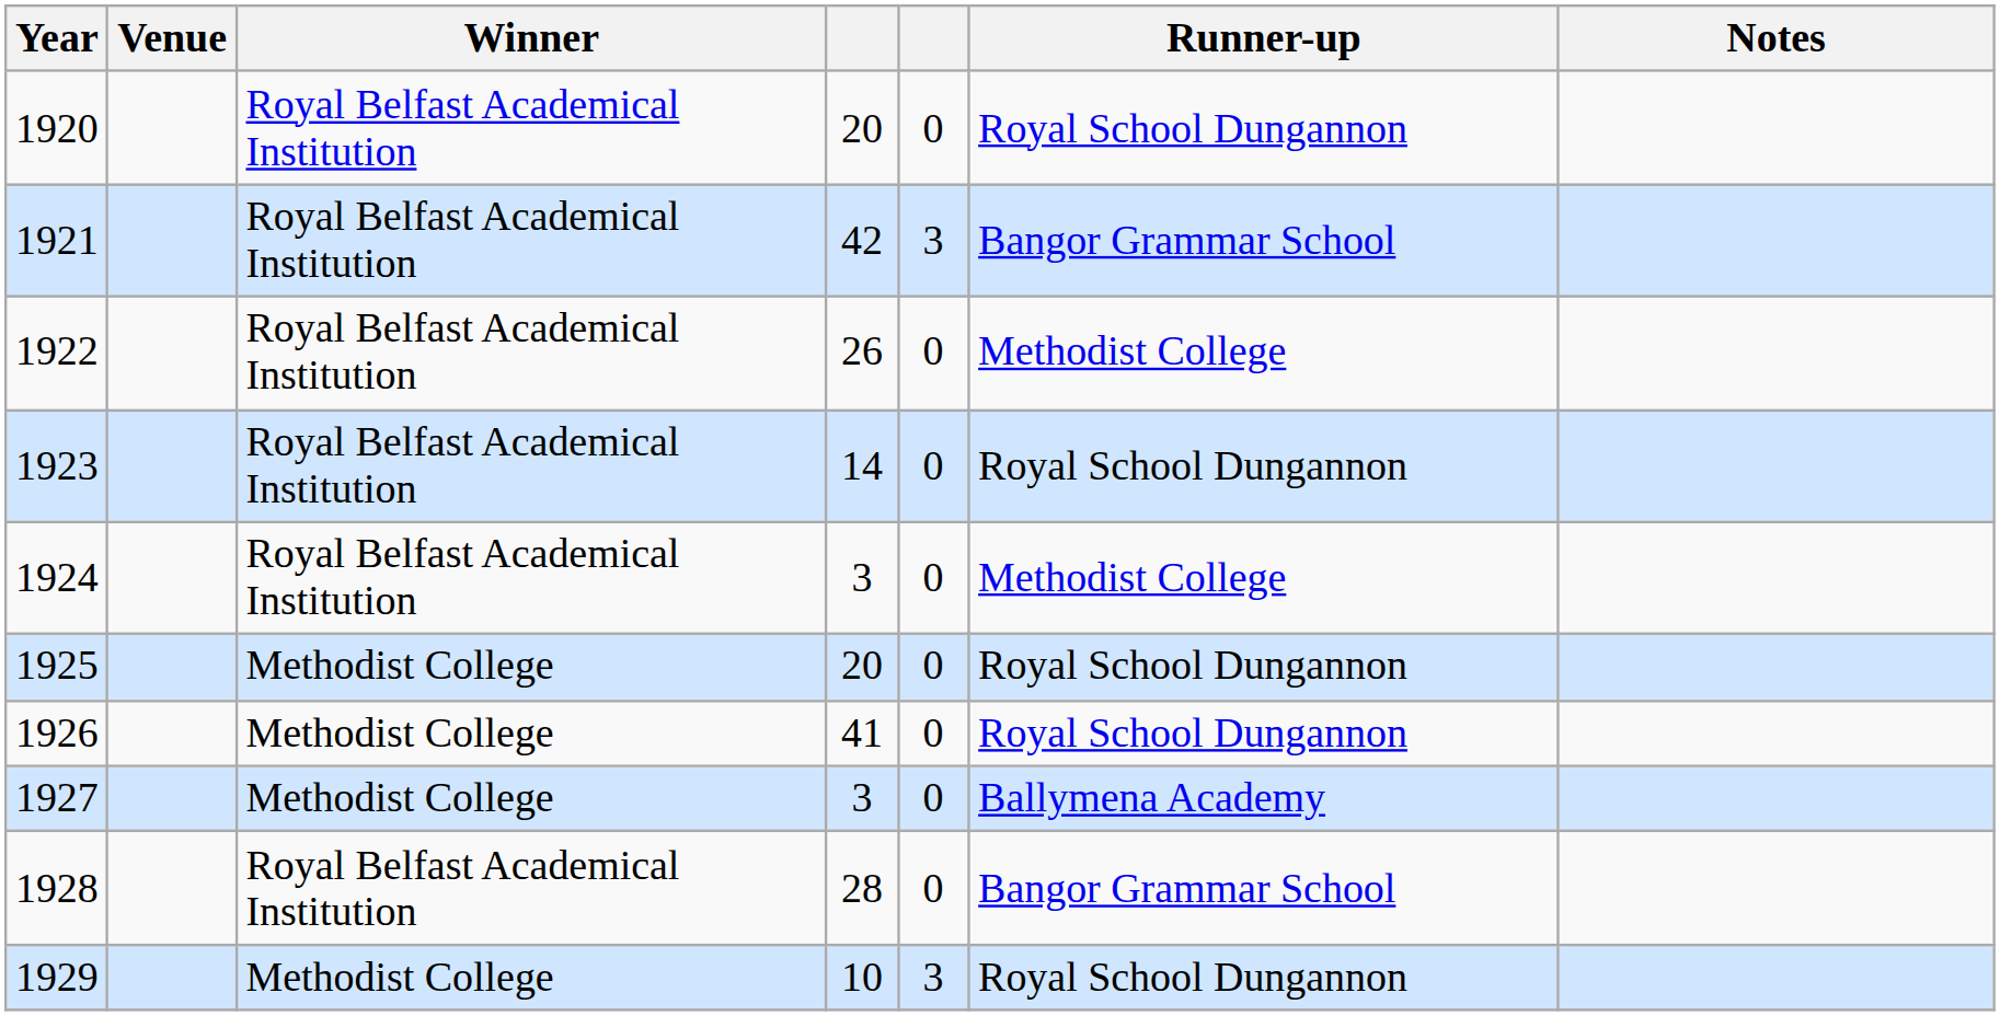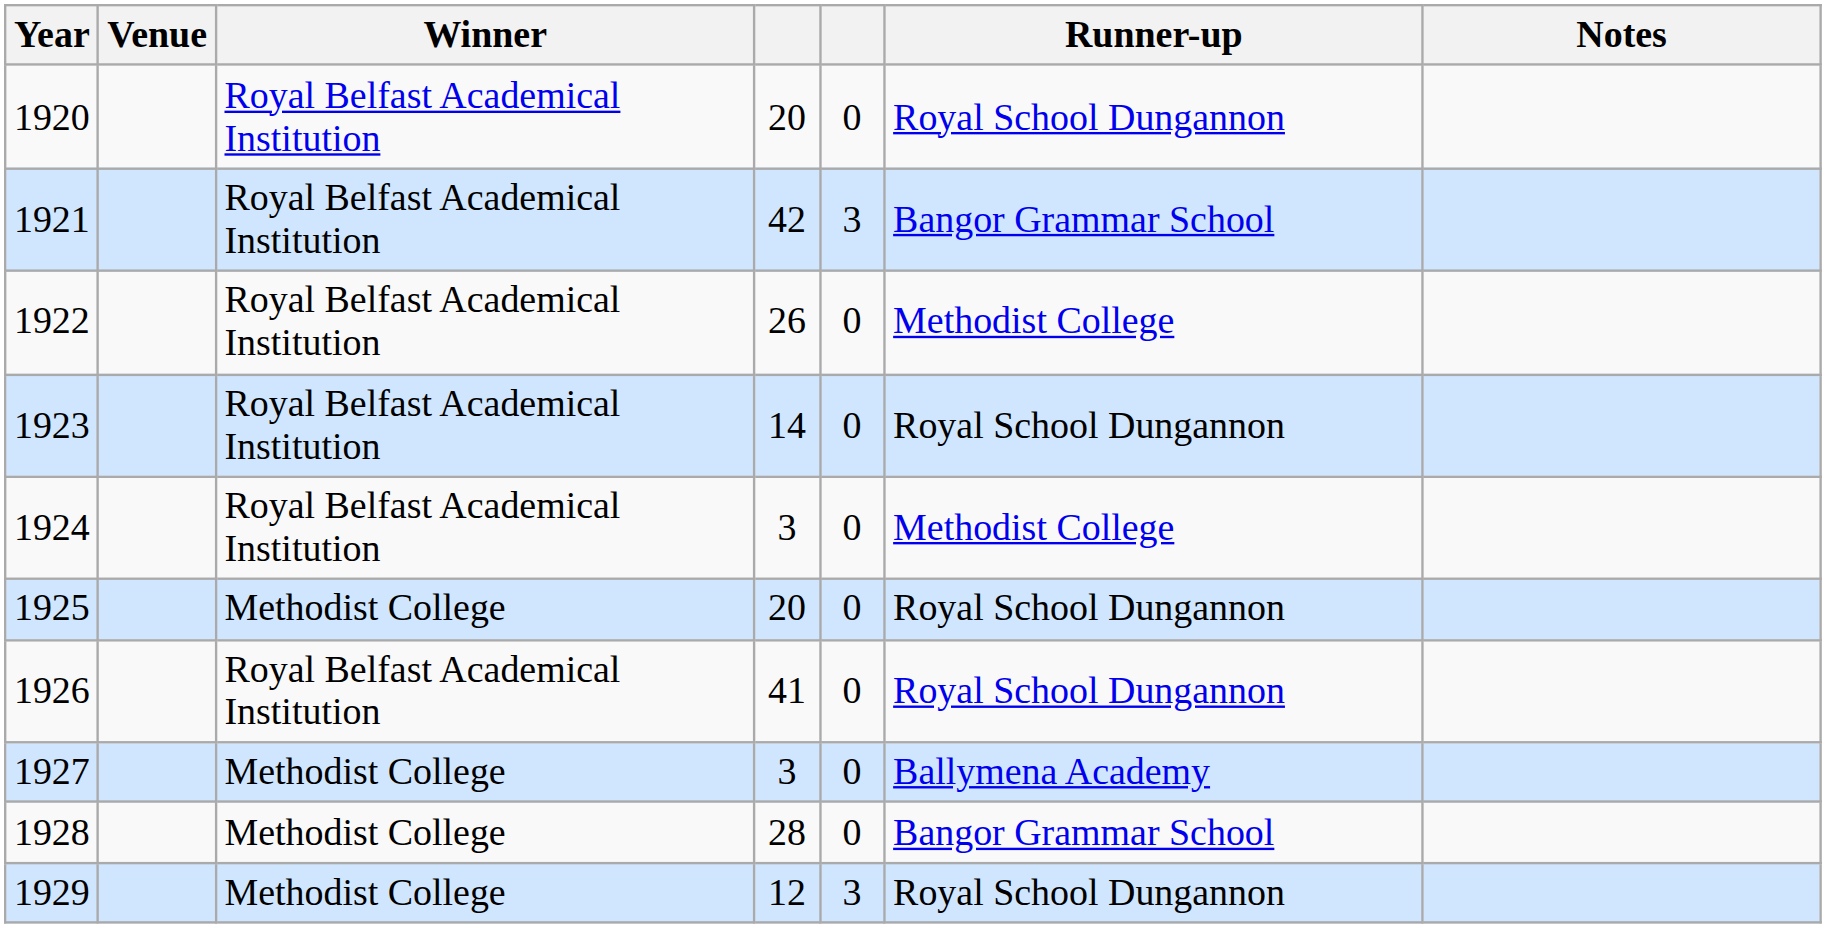1926 | Winner: Methodist College -> Royal Belfast Academical Institution
1928 | Winner: Royal Belfast Academical Institution -> Methodist College
1929 | column 4: 10 -> 12
